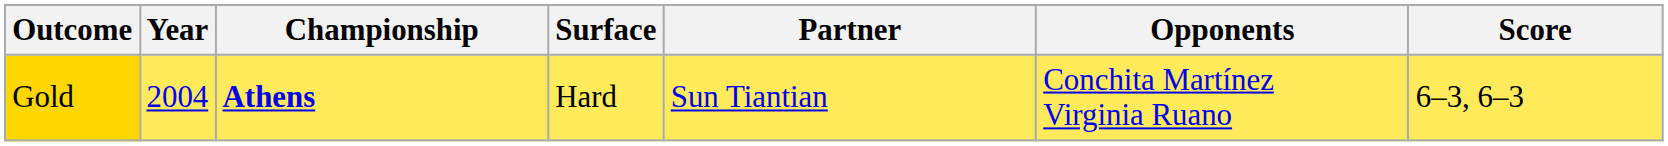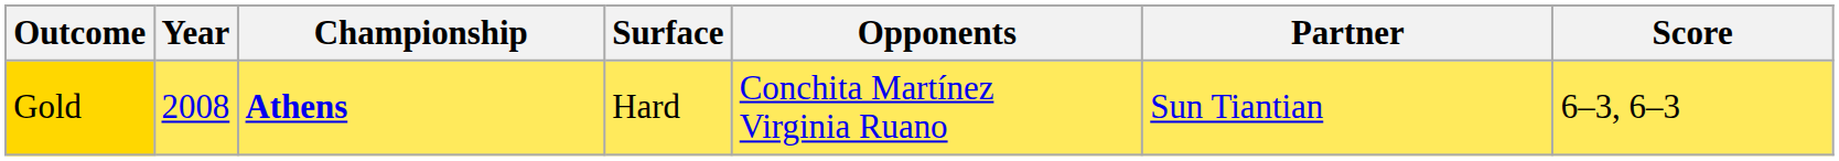columns swapped: Partner <-> Opponents
Gold | Year: 2004 -> 2008
